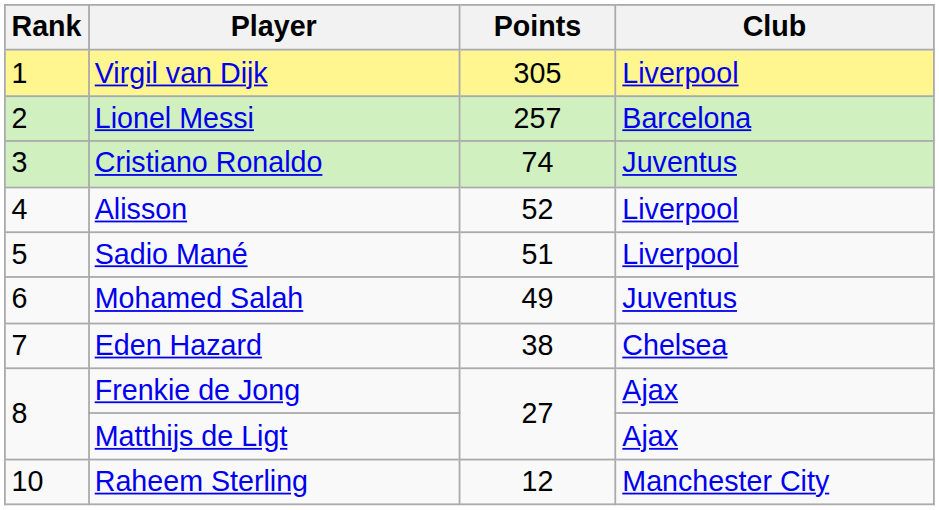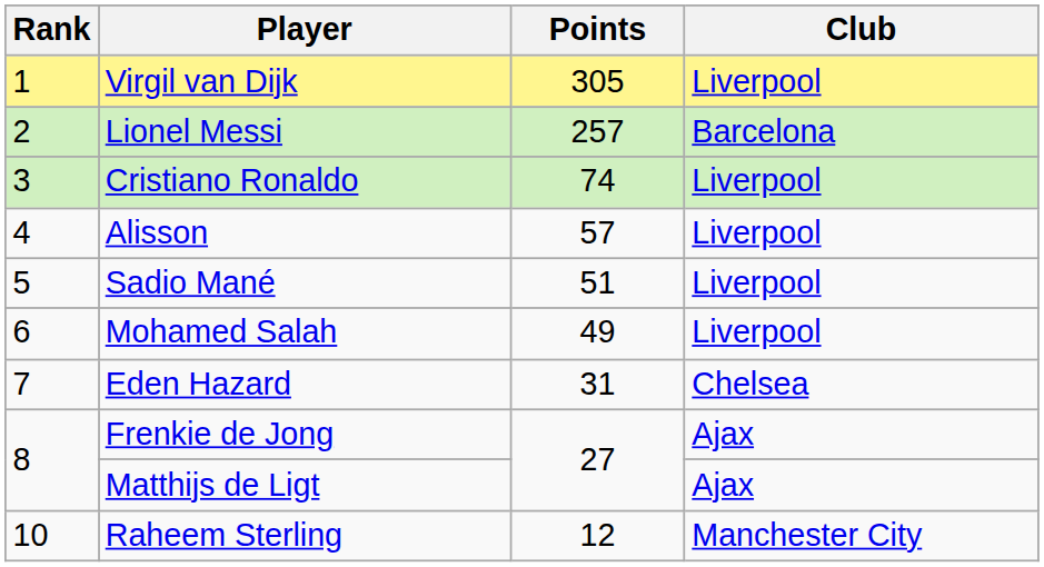Cristiano Ronaldo | Club: Juventus -> Liverpool
Alisson | Points: 52 -> 57
Mohamed Salah | Club: Juventus -> Liverpool
Eden Hazard | Points: 38 -> 31
